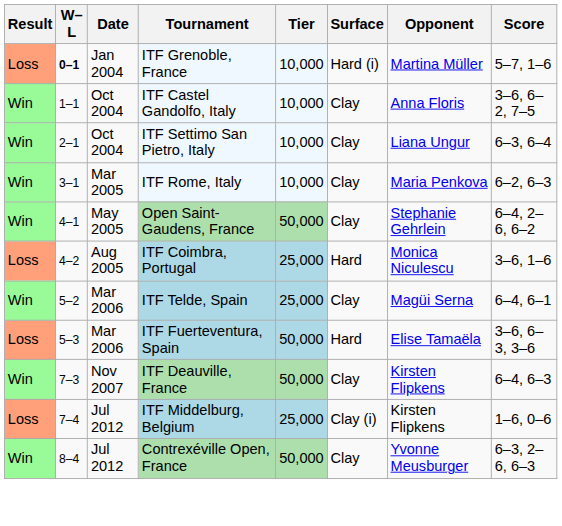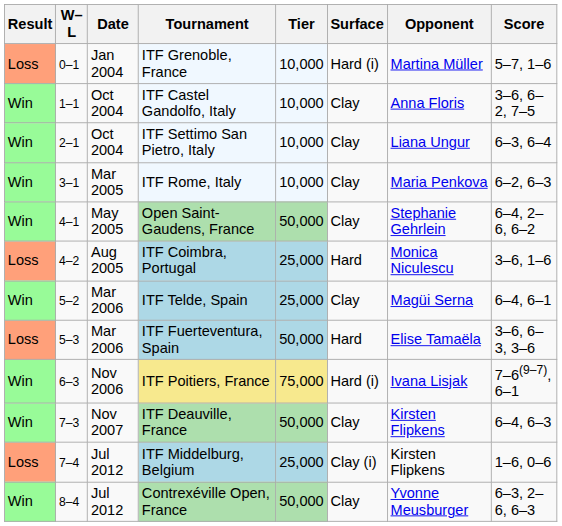ITF Grenoble, France | W–L: bold -> normal
+ row: Win | 6–3 | Nov 2006 | ITF Poitiers, France | 75,000 | Hard (i) | Ivana Lisjak | 7–6(9–7), 6–1
